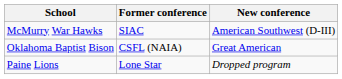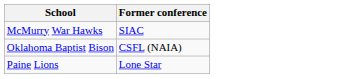- column: New conference | American Southwest (D-III) | Great American | Dropped program
